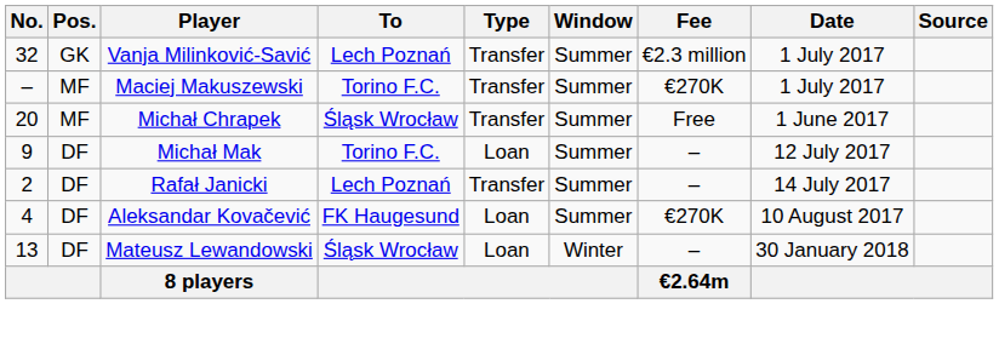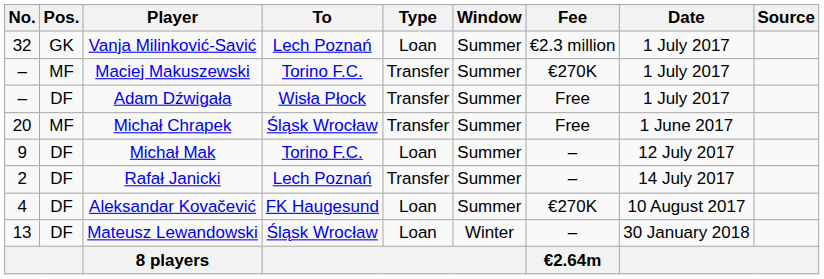Vanja Milinković-Savić | Type: Transfer -> Loan
+ row: – | DF | Adam Dźwigała | Wisła Płock | Transfer | Summer | Free | 1 July 2017
